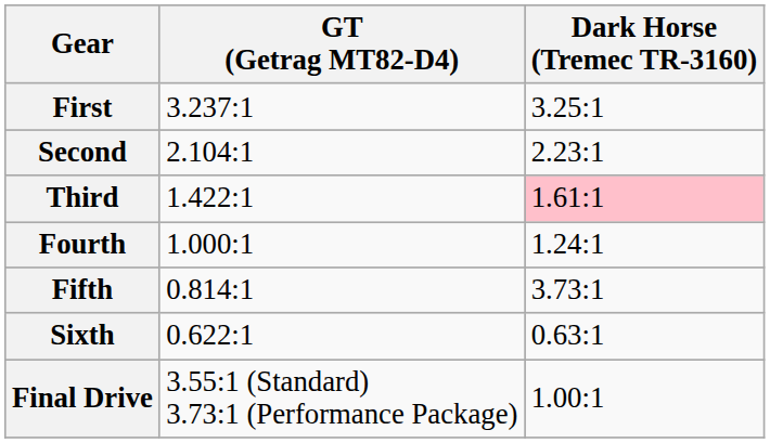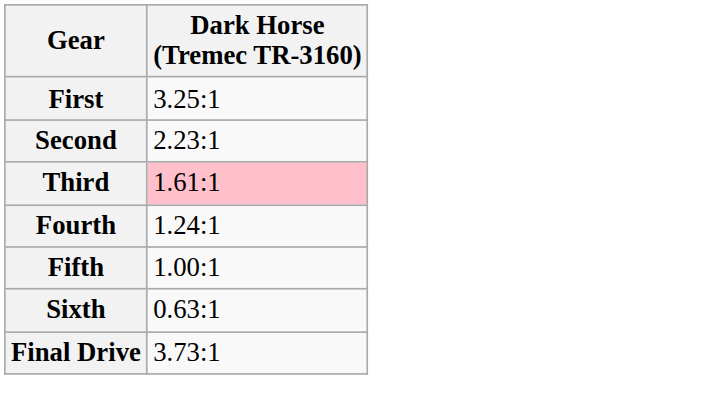- column: GT (Getrag MT82-D4) | 3.237:1 | 2.104:1 | 1.422:1 | 1.000:1 | 0.814:1 | 0.622:1 | 3.55:1 (Standard) 3.73:1 (Performance Package)
Fifth | Dark Horse (Tremec TR-3160): 3.73:1 -> 1.00:1
Final Drive | Dark Horse (Tremec TR-3160): 1.00:1 -> 3.73:1
